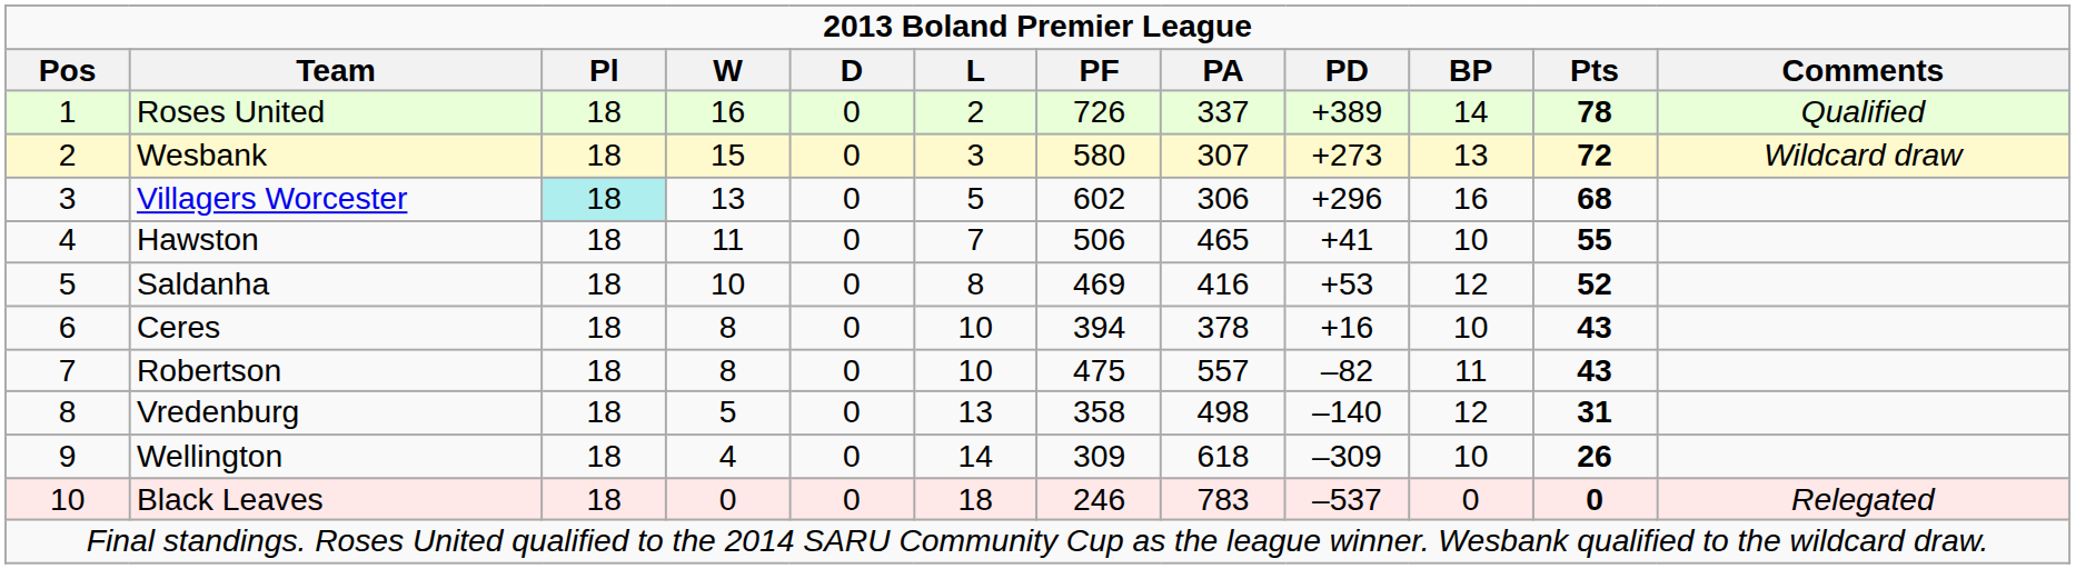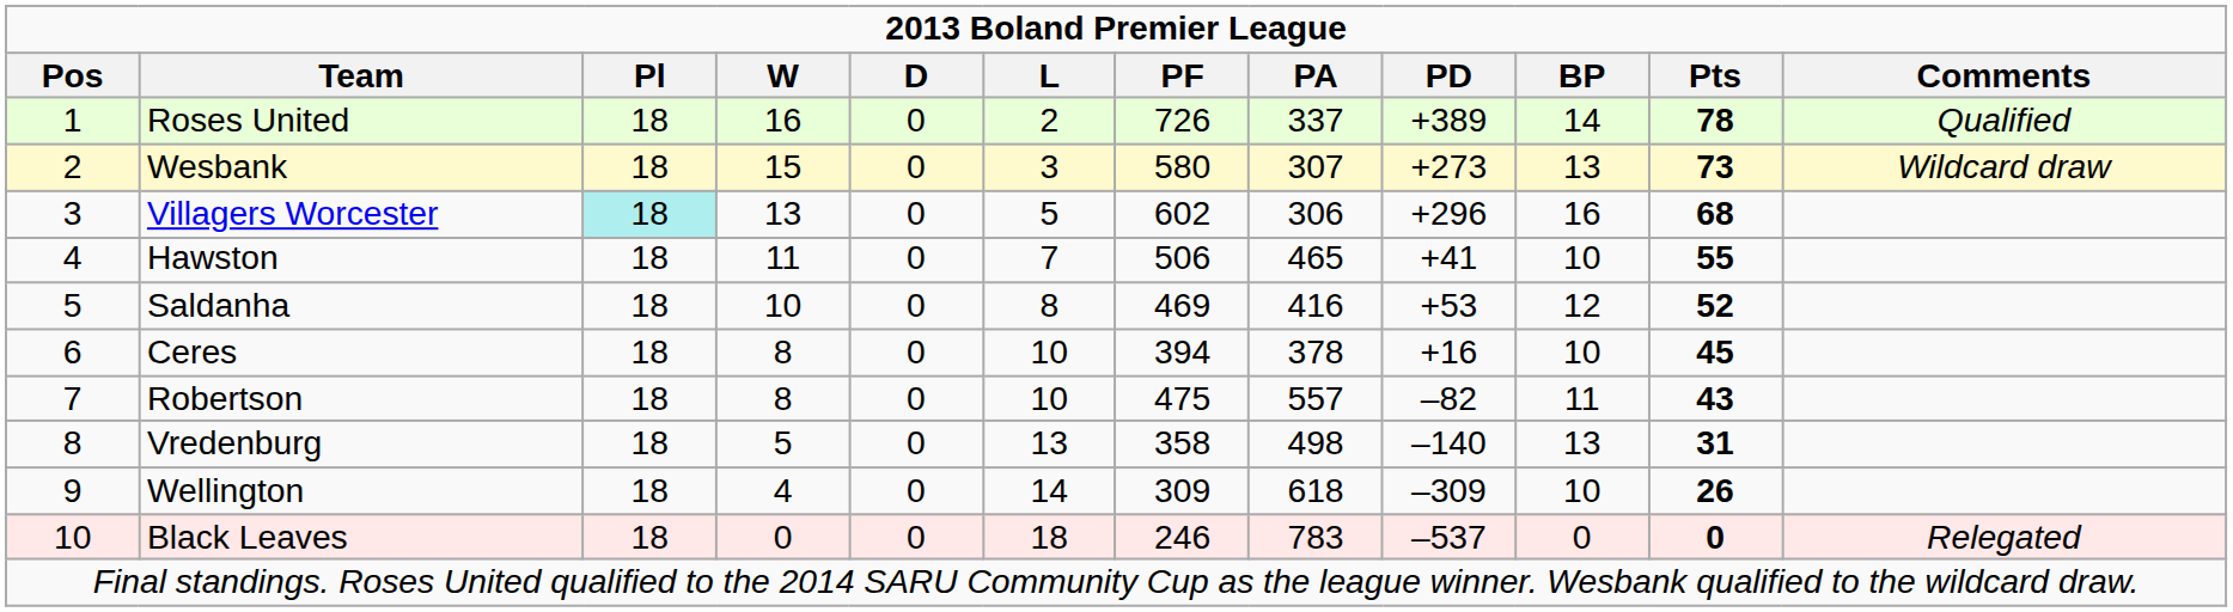Wesbank | Pts: 72 -> 73
Ceres | Pts: 43 -> 45
Vredenburg | BP: 12 -> 13
